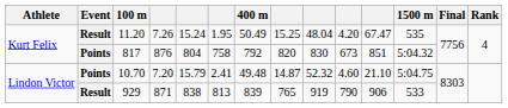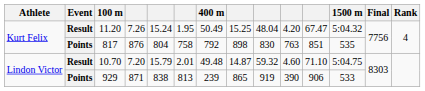11.20 | 1500 m: 535 -> 5:04.32
817 | column 8: 820 -> 898
817 | column 10: 673 -> 763
817 | 1500 m: 5:04.32 -> 535
10.70 | Event: Points -> Result
10.70 | column 6: 2.41 -> 2.01
10.70 | column 9: 52.32 -> 59.32
10.70 | column 11: 21.10 -> 71.10
929 | Event: Result -> Points
929 | 400 m: 839 -> 239
929 | column 8: 765 -> 865
929 | column 10: 790 -> 390
